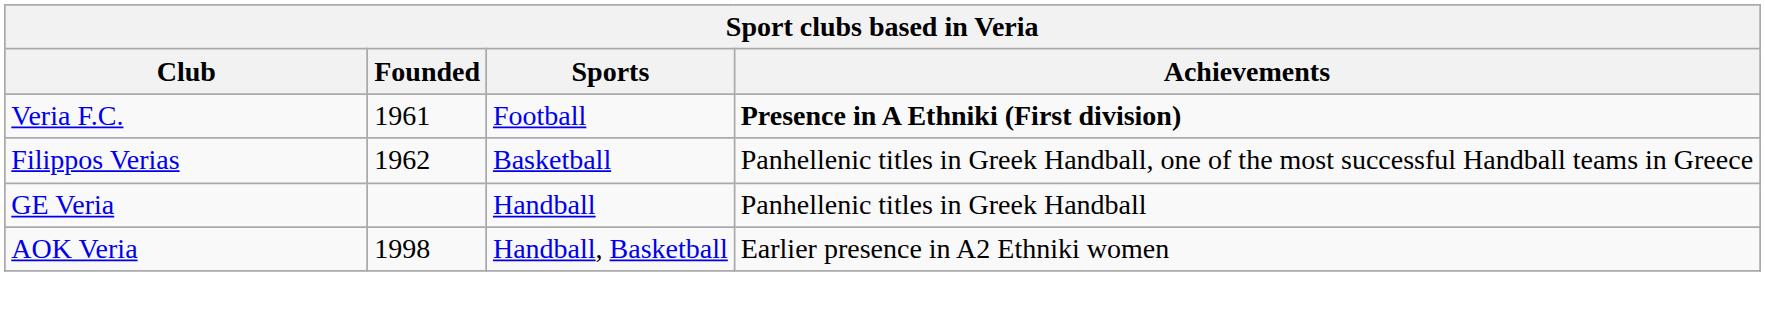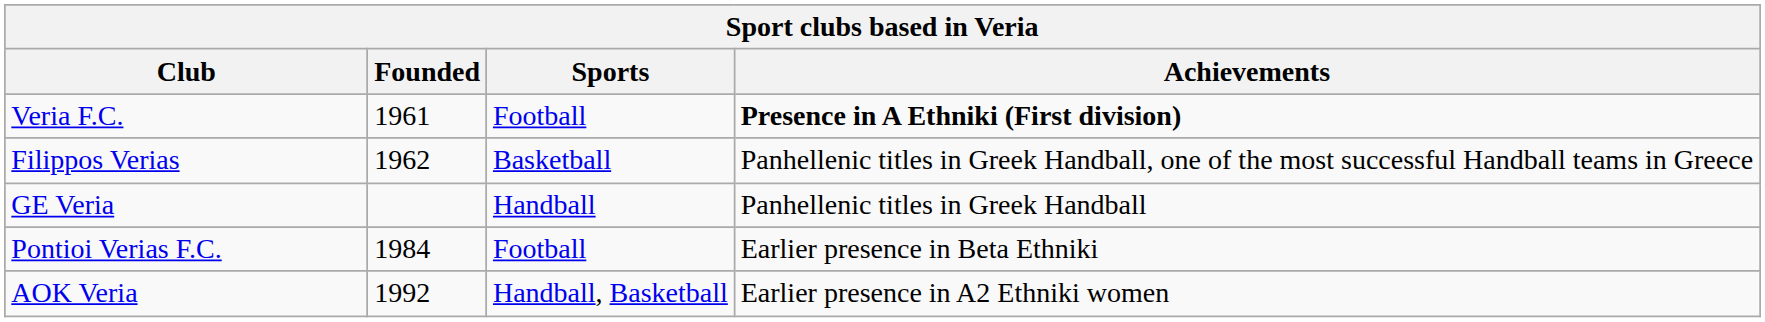+ row: Pontioi Verias F.C. | 1984 | Football | Earlier presence in Beta Ethniki
AOK Veria | Founded: 1998 -> 1992
